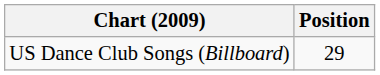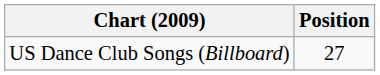US Dance Club Songs (Billboard) | Position: 29 -> 27
